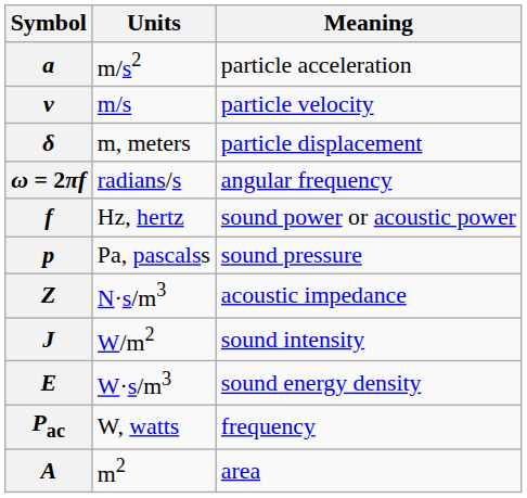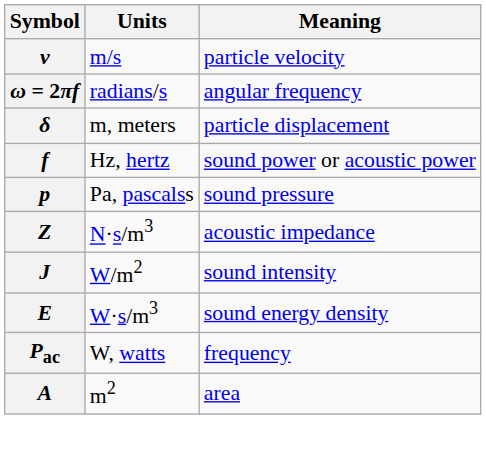- row: a | m/s2 | particle acceleration
rows swapped: δ <-> ω = 2πf
